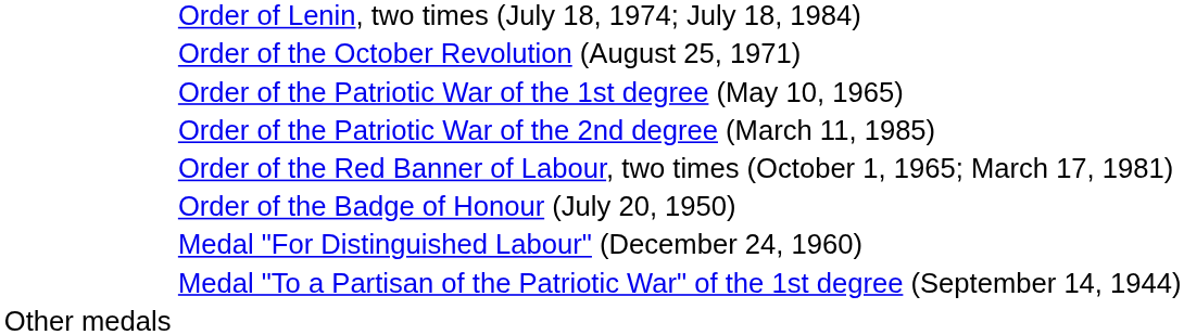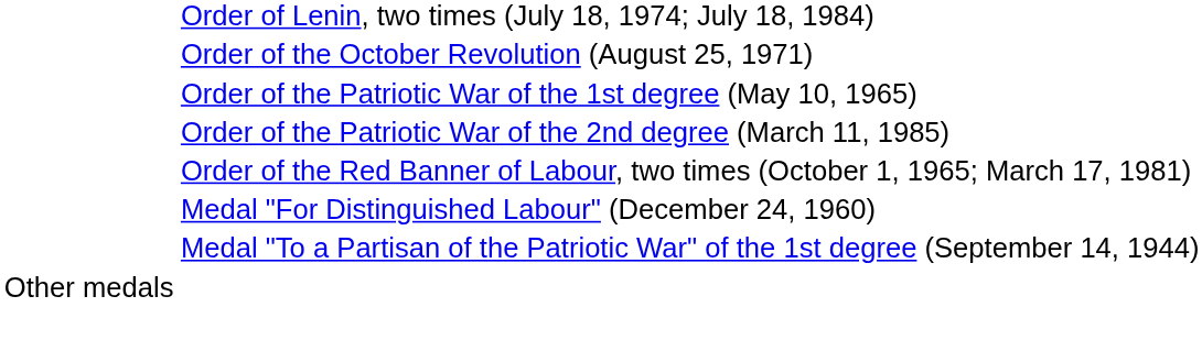- row: Order of the Badge of Honour (July 20, 1950)
